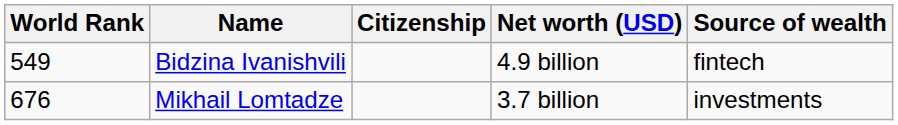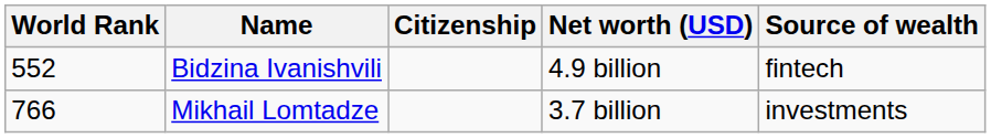Bidzina Ivanishvili | World Rank: 549 -> 552
Mikhail Lomtadze | World Rank: 676 -> 766
